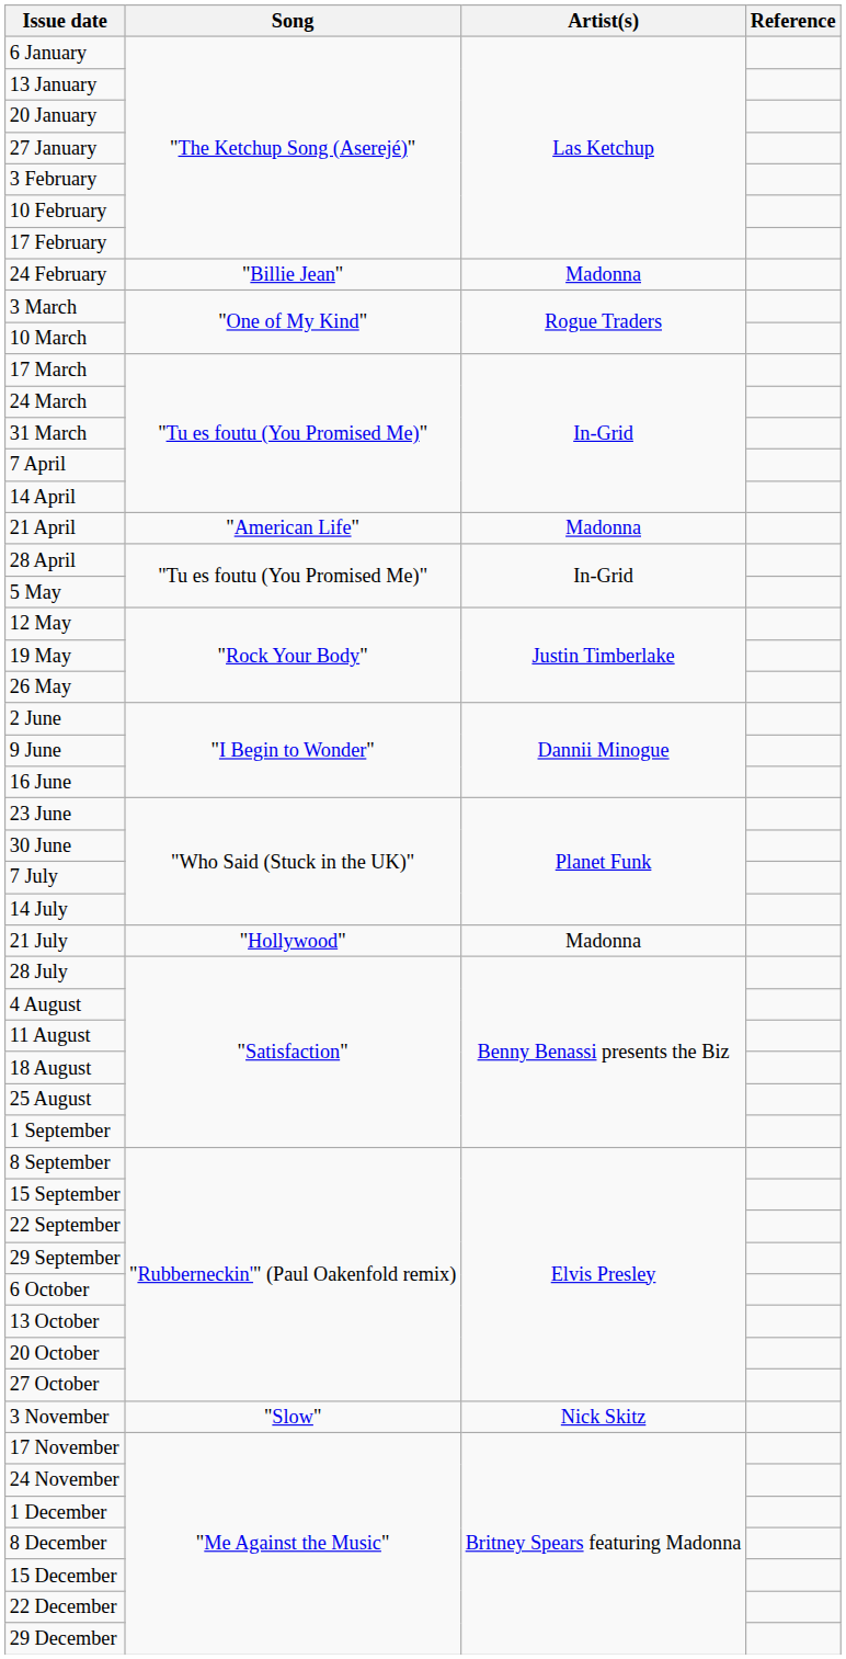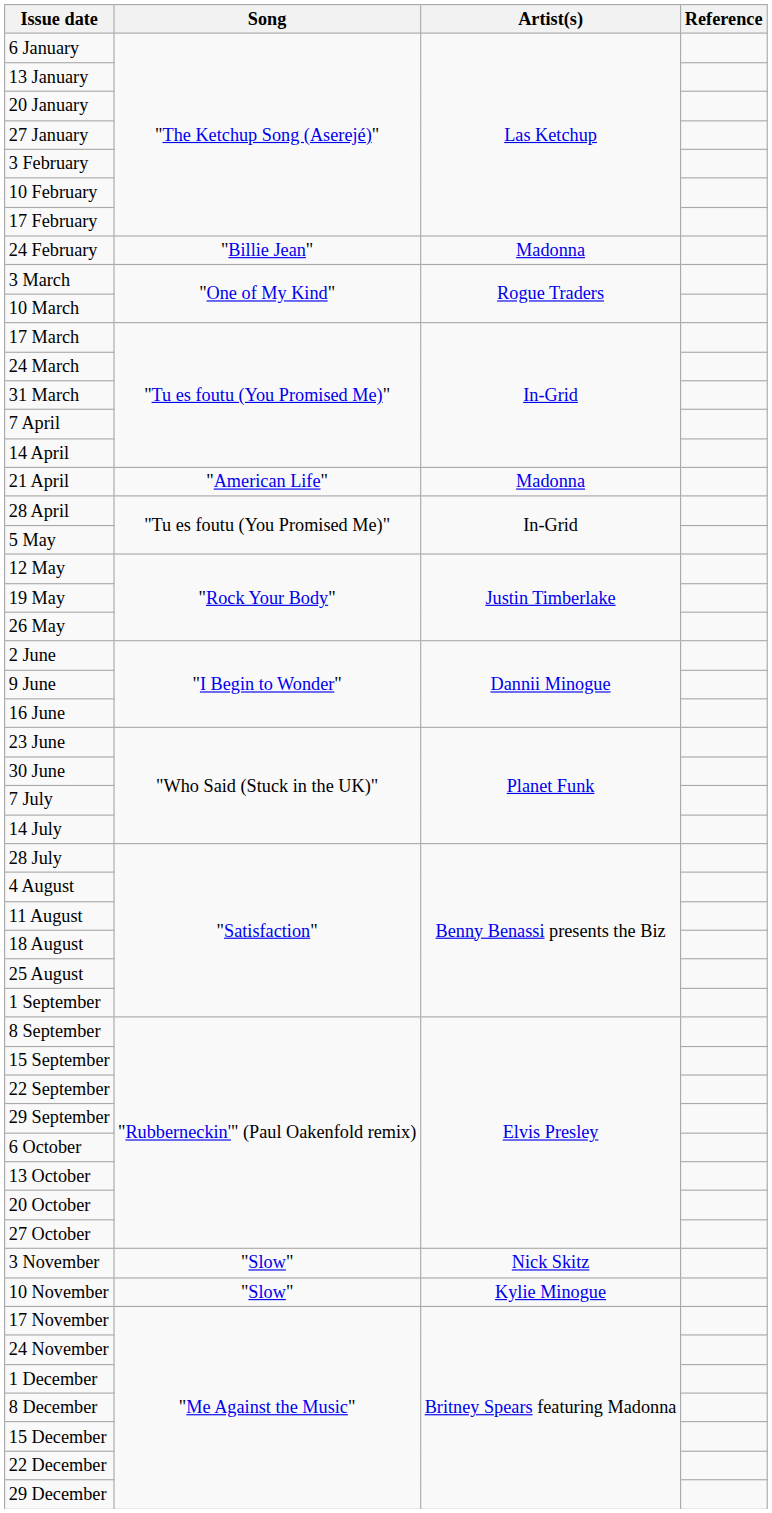- row: 21 July | "Hollywood" | Madonna
+ row: 10 November | "Slow" | Kylie Minogue
